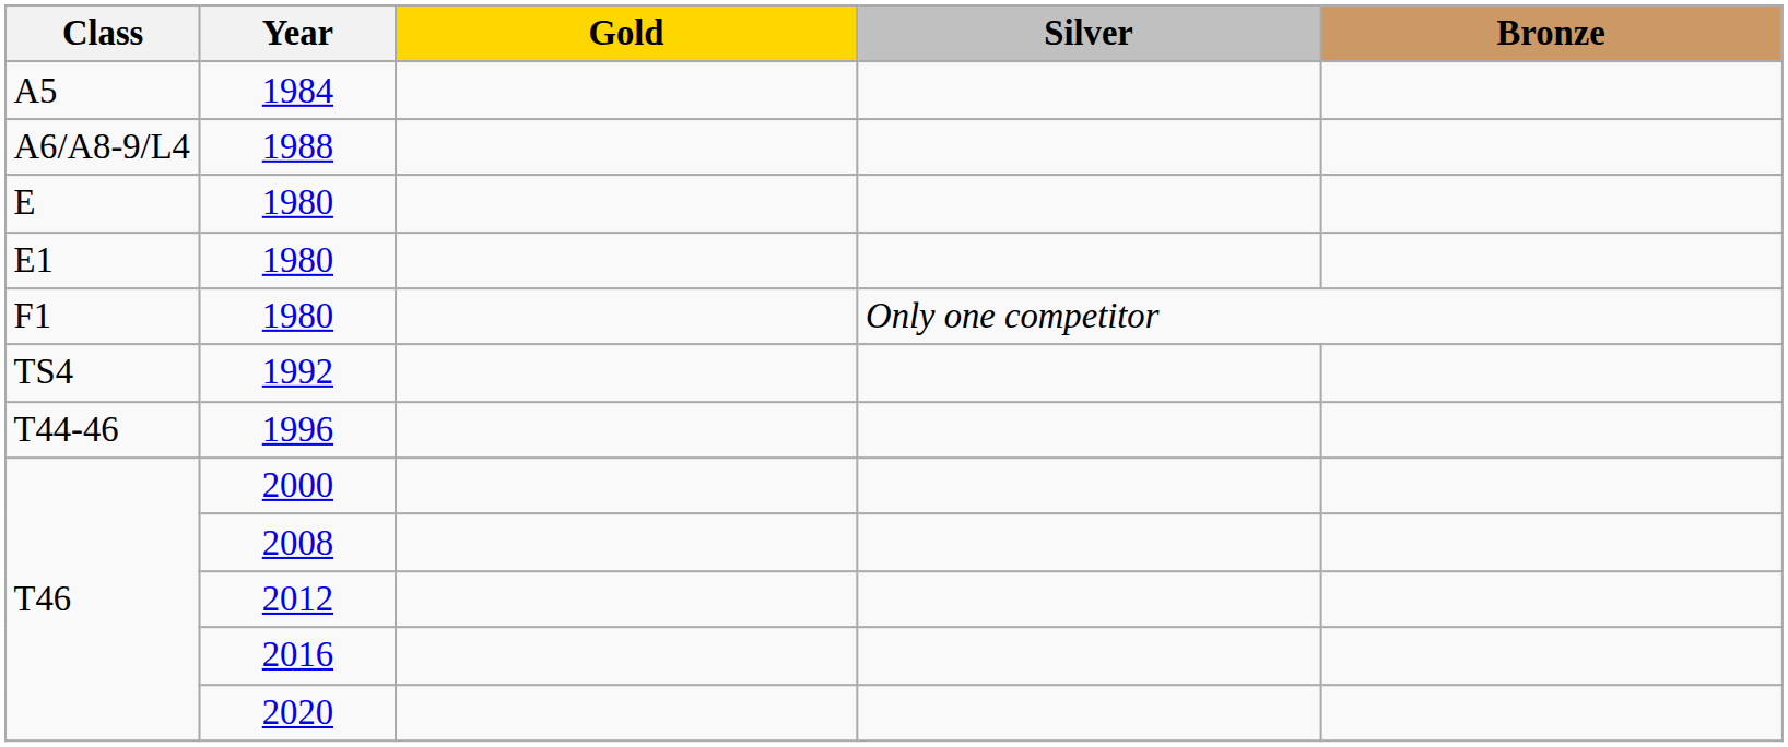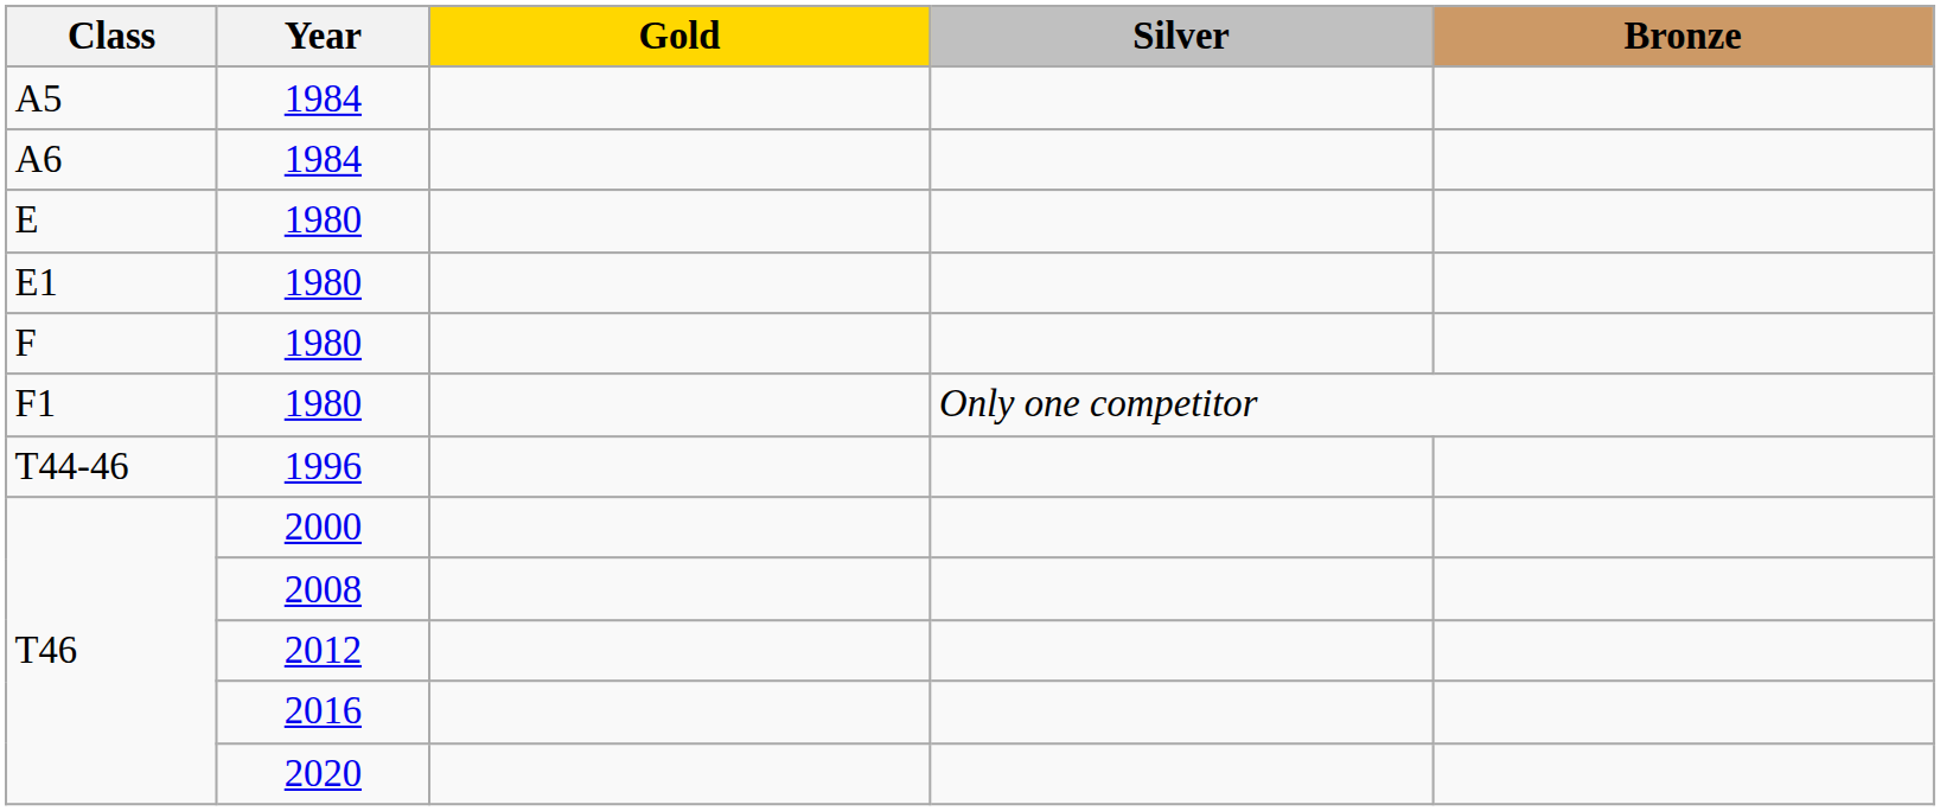+ row: A6 | 1984
- row: A6/A8-9/L4 | 1988
+ row: F | 1980
- row: TS4 | 1992
